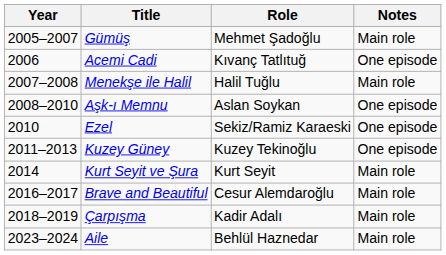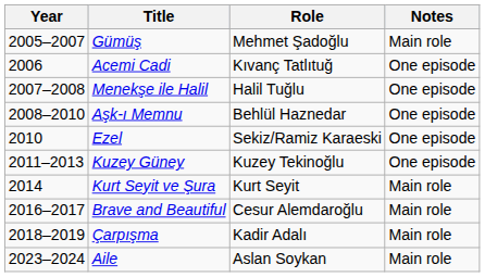Menekşe ile Halil | Notes: Main role -> One episode
Aşk-ı Memnu | Role: Aslan Soykan -> Behlül Haznedar
Aile | Role: Behlül Haznedar -> Aslan Soykan
